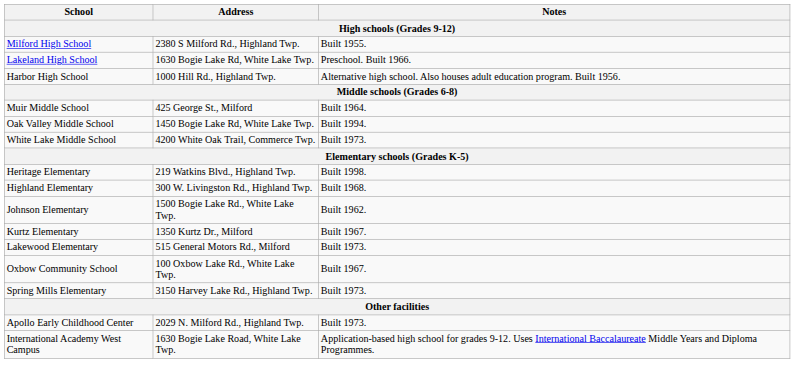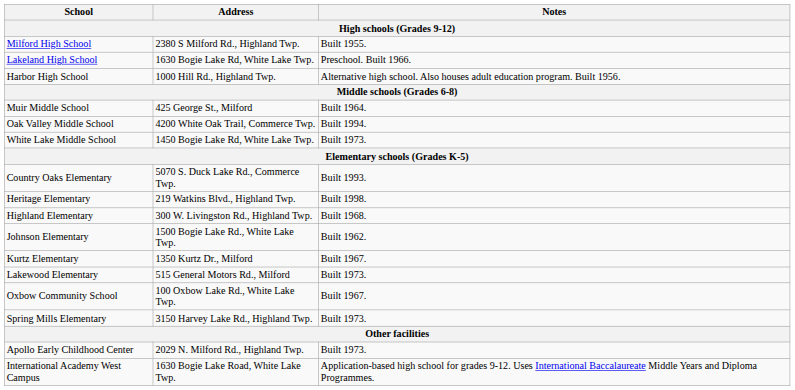Oak Valley Middle School | Address: 1450 Bogie Lake Rd, White Lake Twp. -> 4200 White Oak Trail, Commerce Twp.
White Lake Middle School | Address: 4200 White Oak Trail, Commerce Twp. -> 1450 Bogie Lake Rd, White Lake Twp.
+ row: Country Oaks Elementary | 5070 S. Duck Lake Rd., Commerce Twp. | Built 1993.
